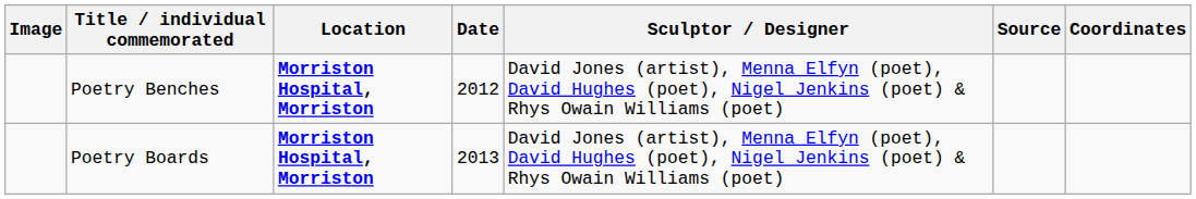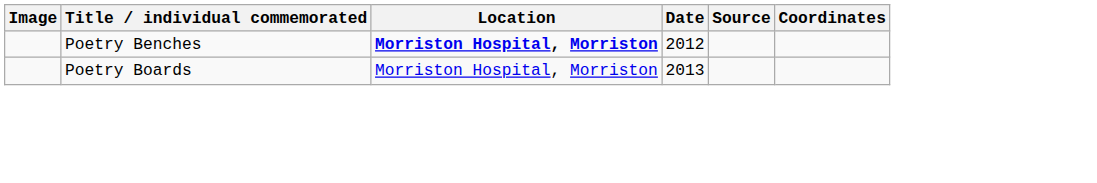- column: Sculptor / Designer | David Jones (artist), Menna Elfyn (poet), David Hughes (poet), Nigel Jenkins (poet) & Rhys Owain Williams (poet) | David Jones (artist), Menna Elfyn (poet), David Hughes (poet), Nigel Jenkins (poet) & Rhys Owain Williams (poet)
Poetry Boards | Location: bold -> normal
